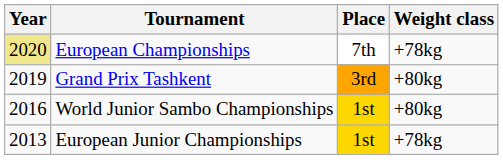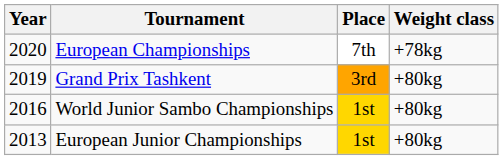European Championships | Year: khaki background -> no background
European Junior Championships | Weight class: +78kg -> +80kg
